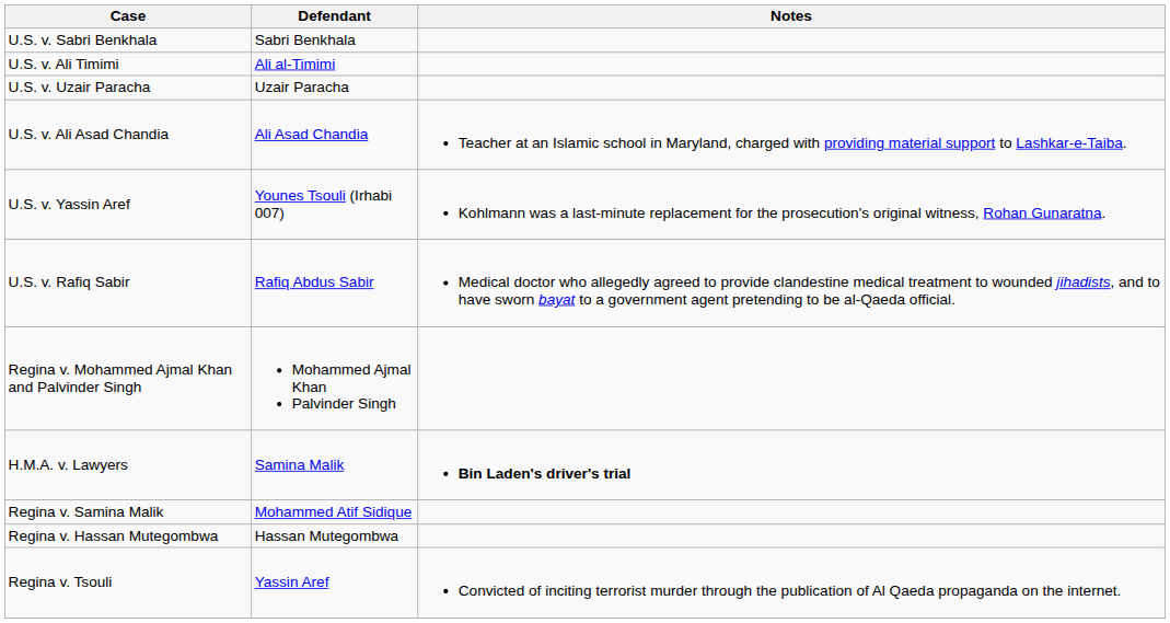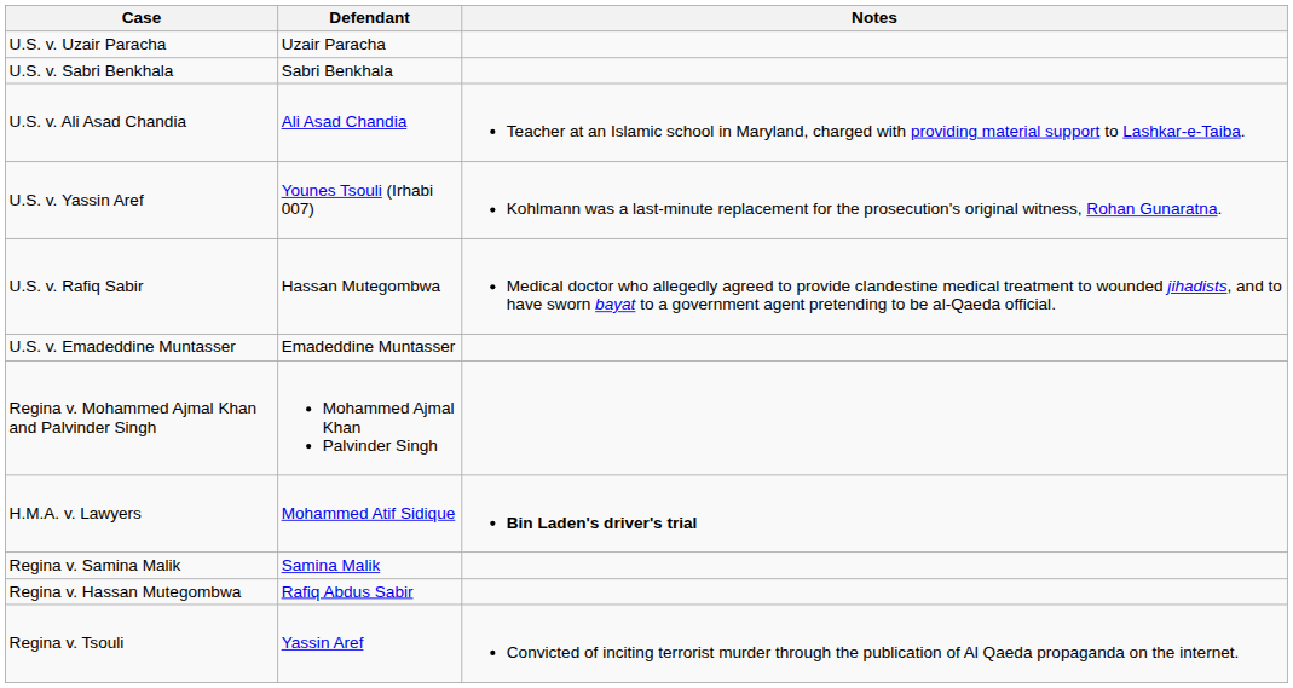rows swapped: U.S. v. Sabri Benkhala <-> U.S. v. Uzair Paracha
- row: U.S. v. Ali Timimi | Ali al-Timimi
U.S. v. Rafiq Sabir | Defendant: Rafiq Abdus Sabir -> Hassan Mutegombwa
+ row: U.S. v. Emadeddine Muntasser | Emadeddine Muntasser
H.M.A. v. Lawyers | Defendant: Samina Malik -> Mohammed Atif Sidique
Regina v. Samina Malik | Defendant: Mohammed Atif Sidique -> Samina Malik
Regina v. Hassan Mutegombwa | Defendant: Hassan Mutegombwa -> Rafiq Abdus Sabir
